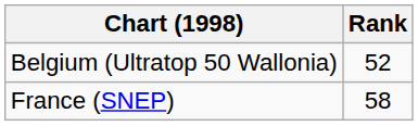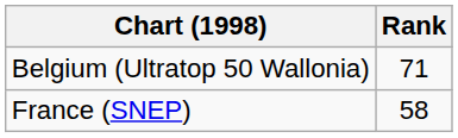Belgium (Ultratop 50 Wallonia) | Rank: 52 -> 71
